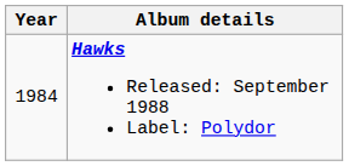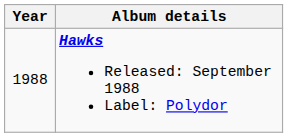Hawks Released: September 1988 Label: Polydor | Year: 1984 -> 1988
